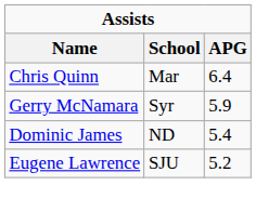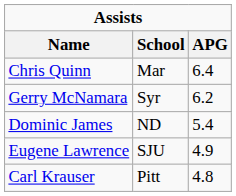Gerry McNamara | APG: 5.9 -> 6.2
Eugene Lawrence | APG: 5.2 -> 4.9
+ row: Carl Krauser | Pitt | 4.8
